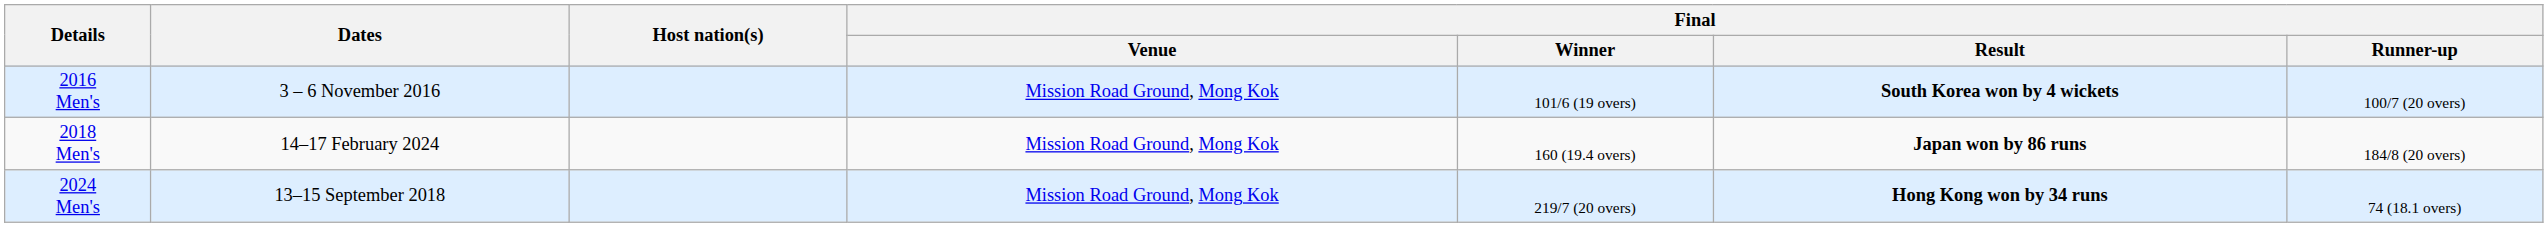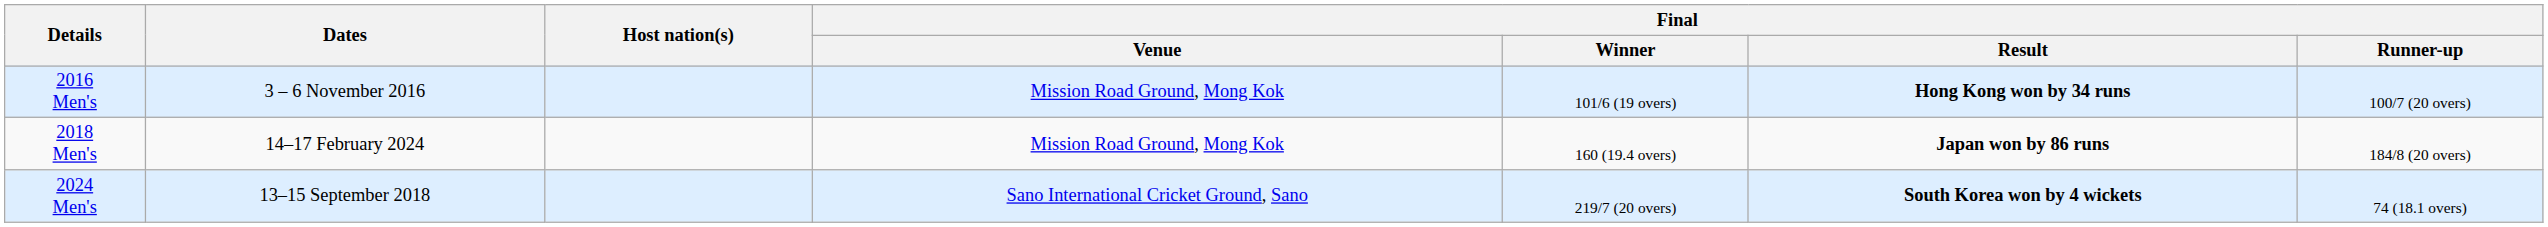2016 Men's | Final / Result: South Korea won by 4 wickets -> Hong Kong won by 34 runs
2024 Men's | Final / Venue: Mission Road Ground, Mong Kok -> Sano International Cricket Ground, Sano
2024 Men's | Final / Result: Hong Kong won by 34 runs -> South Korea won by 4 wickets
